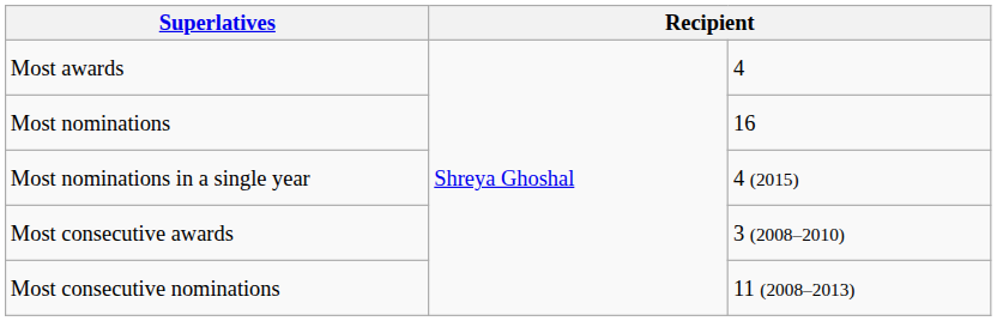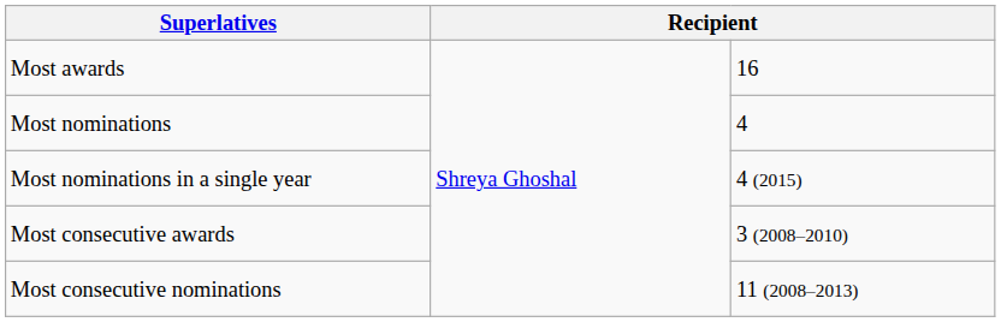Most awards | column 3: 4 -> 16
Most nominations | column 3: 16 -> 4
